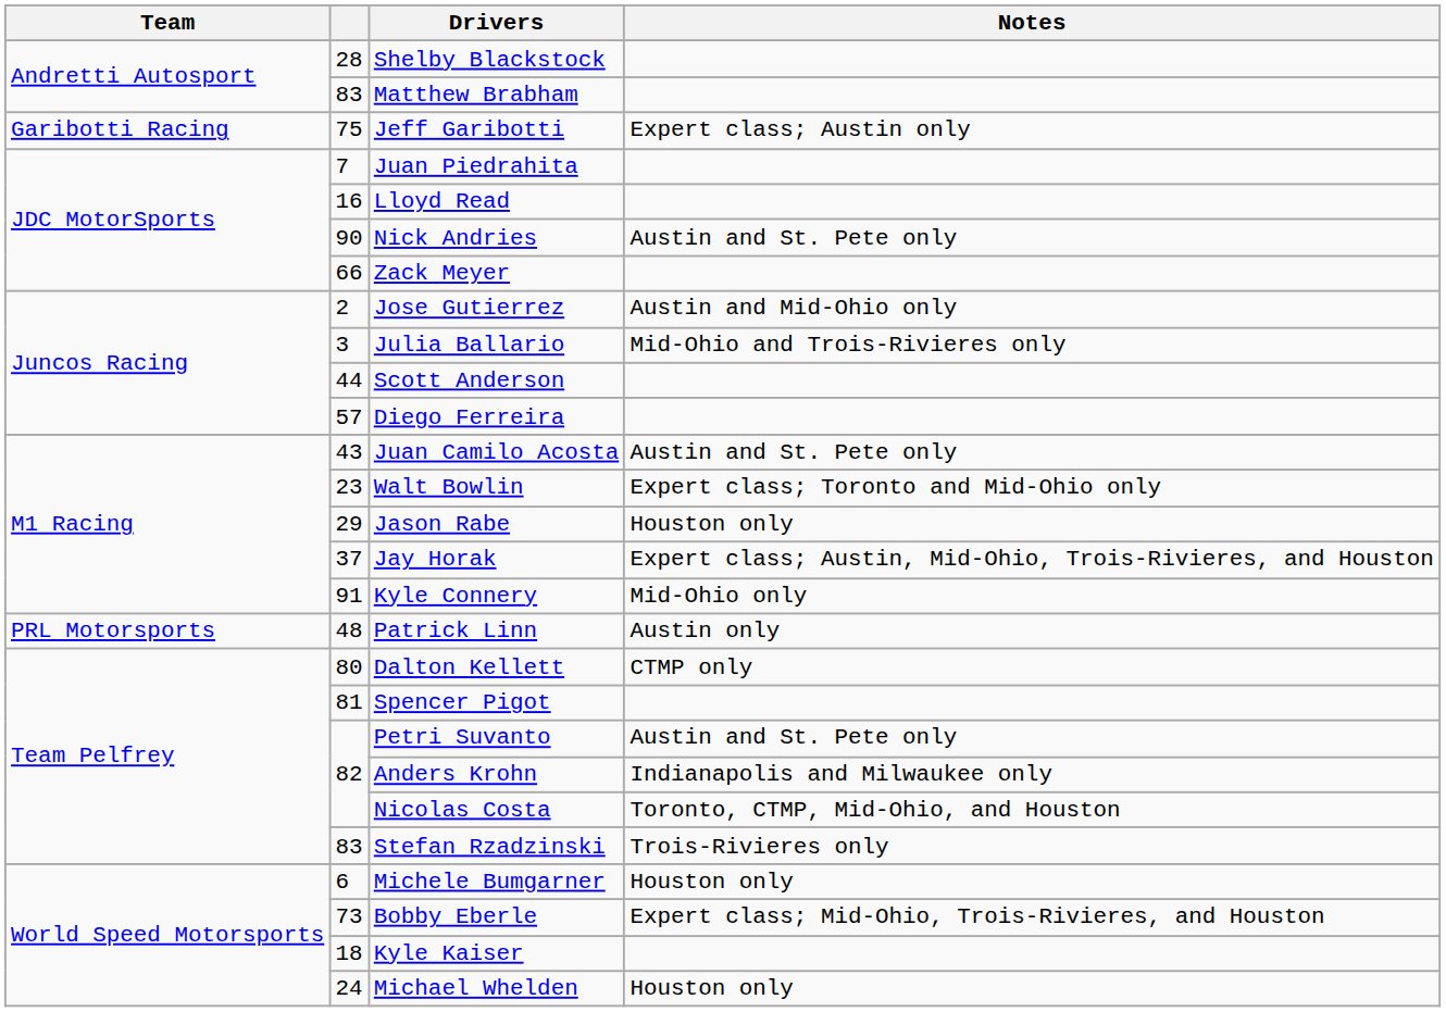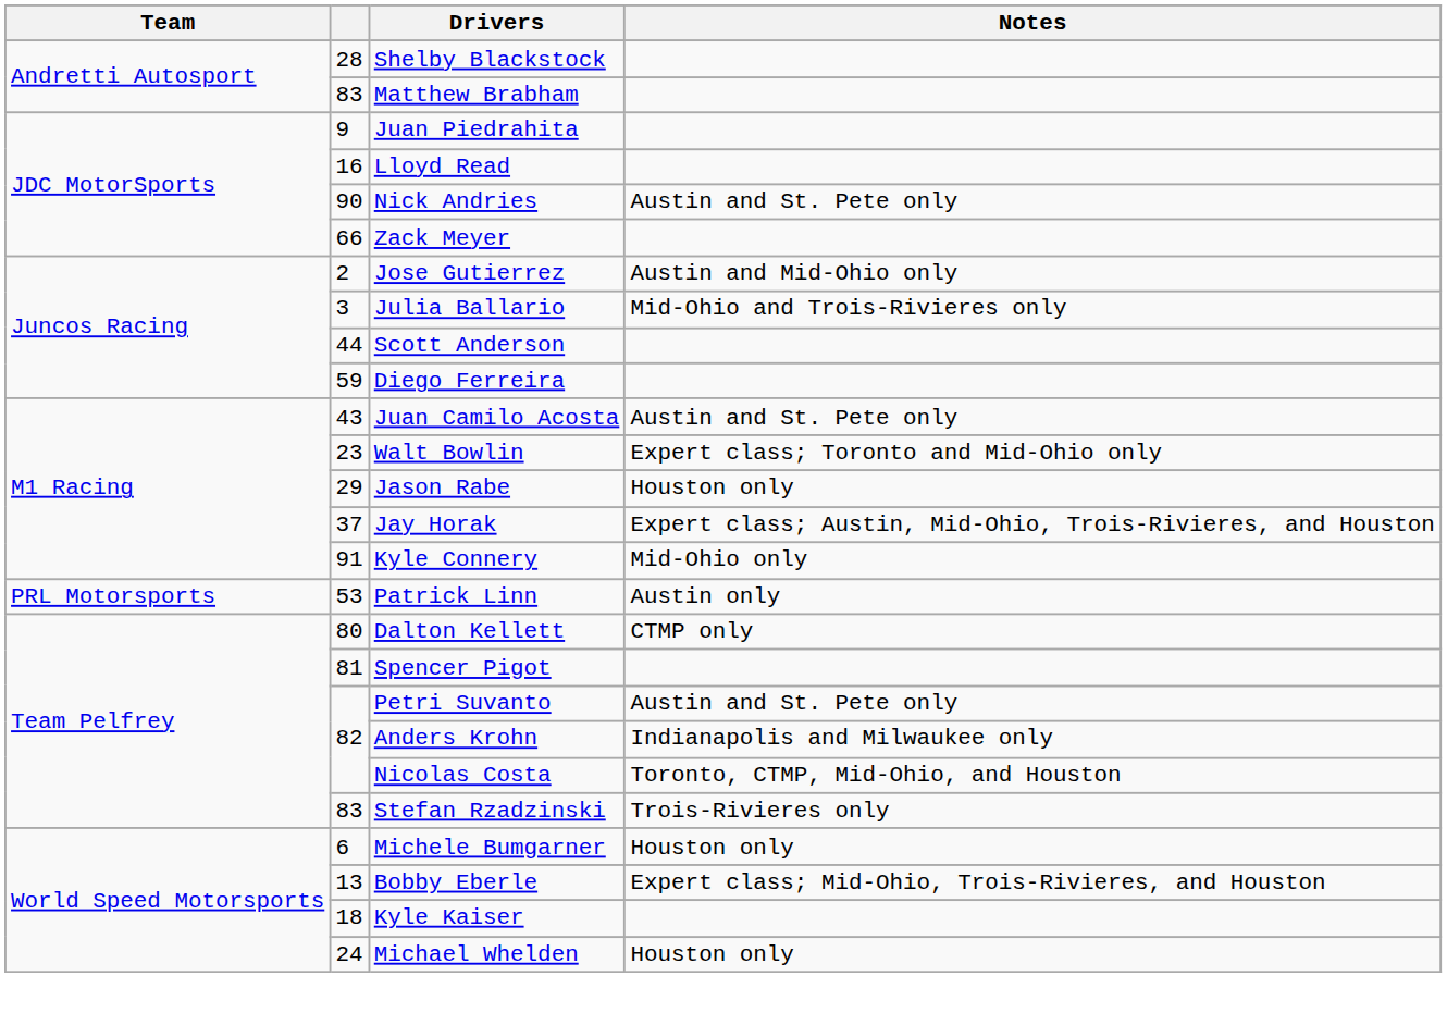- row: Garibotti Racing | 75 | Jeff Garibotti | Expert class; Austin only
Juan Piedrahita | column 2: 7 -> 9
Diego Ferreira | column 2: 57 -> 59
Patrick Linn | column 2: 48 -> 53
Bobby Eberle | column 2: 73 -> 13
